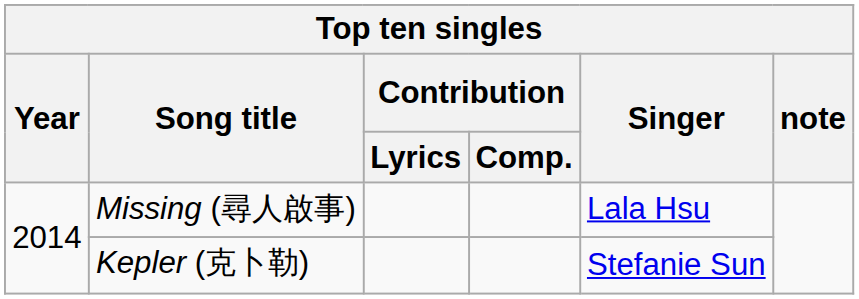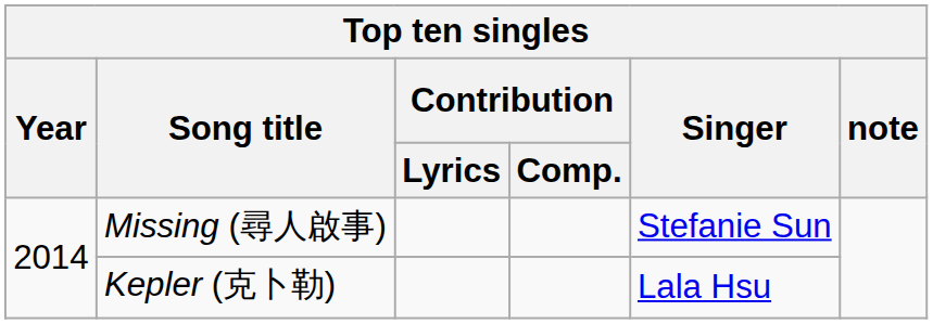Missing (尋人啟事) | Singer: Lala Hsu -> Stefanie Sun
Kepler (克卜勒) | Singer: Stefanie Sun -> Lala Hsu
